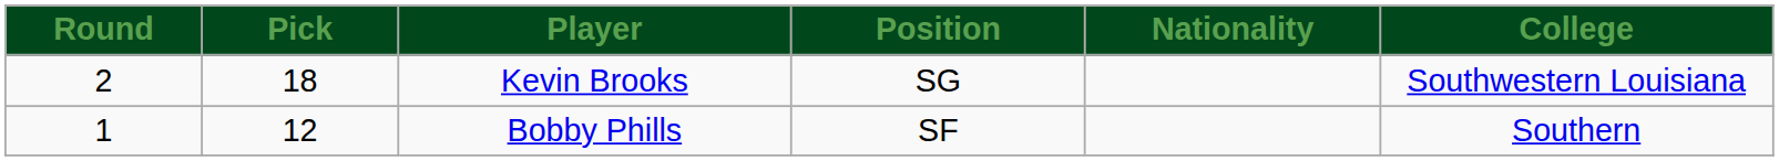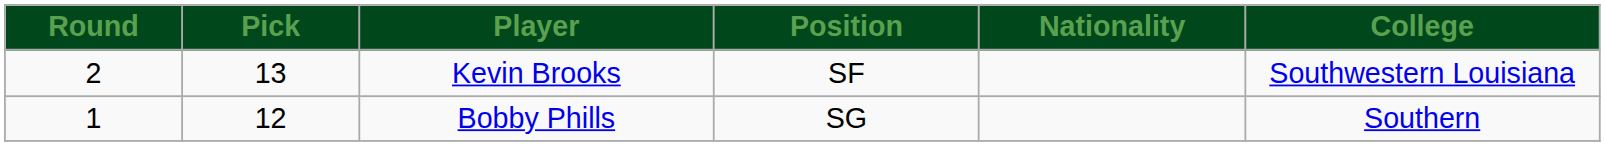Kevin Brooks | Pick: 18 -> 13
Kevin Brooks | Position: SG -> SF
Bobby Phills | Position: SF -> SG
